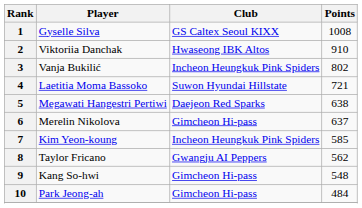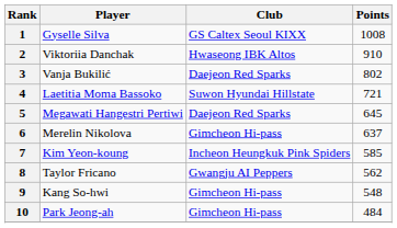3 | Club: Incheon Heungkuk Pink Spiders -> Daejeon Red Sparks
5 | Points: 638 -> 645
